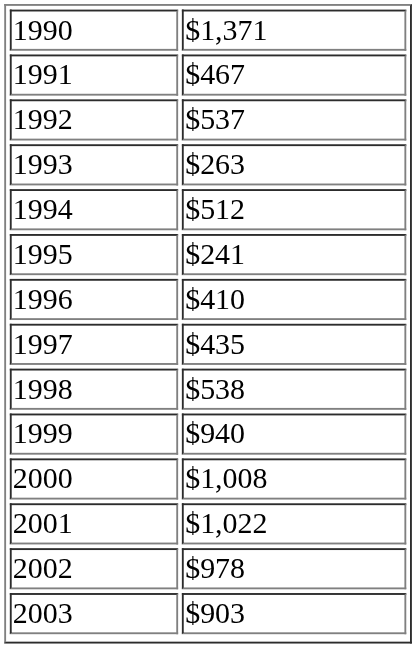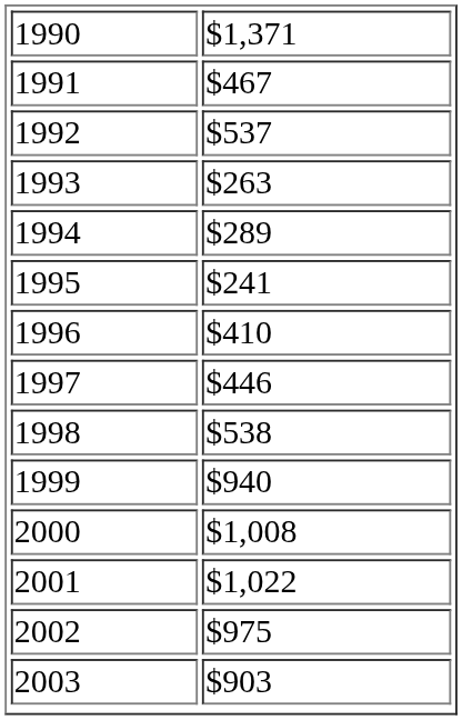1994 | column 2: $512 -> $289
1997 | column 2: $435 -> $446
2002 | column 2: $978 -> $975
